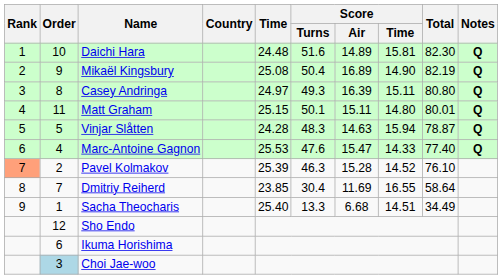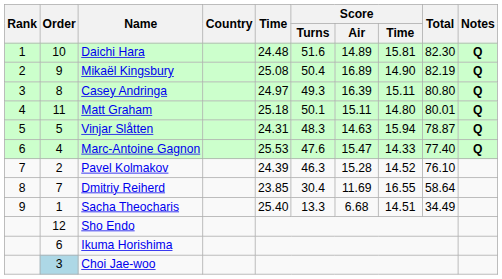Matt Graham | Time: 25.15 -> 25.18
Vinjar Slåtten | Time: 24.28 -> 24.31
Pavel Kolmakov | Rank: lightsalmon background -> no background
Pavel Kolmakov | Time: 25.39 -> 24.39
